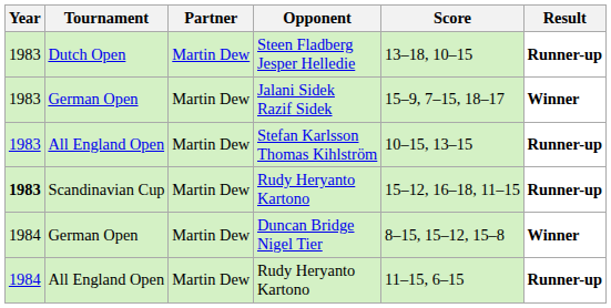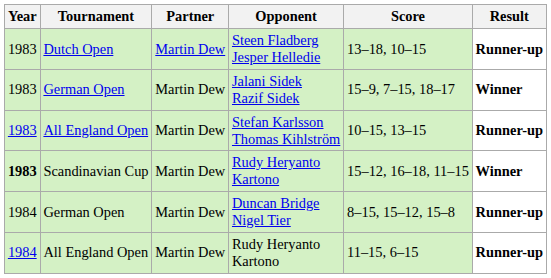Scandinavian Cup / Rudy Heryanto Kartono | Result: Runner-up -> Winner
Duncan Bridge Nigel Tier | Result: Winner -> Runner-up
